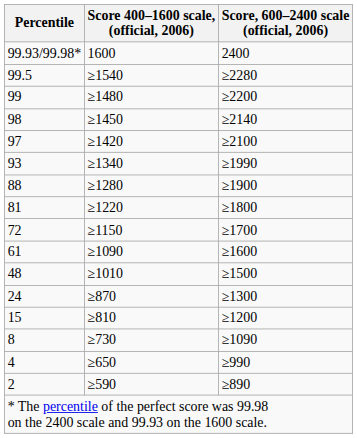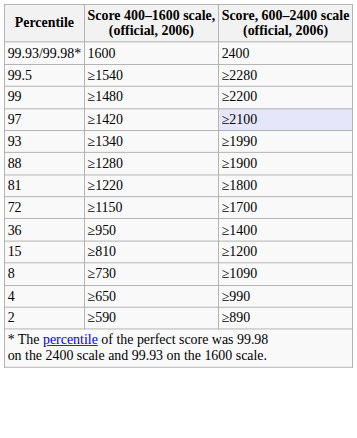- row: 98 | ≥1450 | ≥2140
97 | Score, 600–2400 scale (official, 2006): no background -> lavender background
- row: 61 | ≥1090 | ≥1600
- row: 48 | ≥1010 | ≥1500
+ row: 36 | ≥950 | ≥1400
- row: 24 | ≥870 | ≥1300
